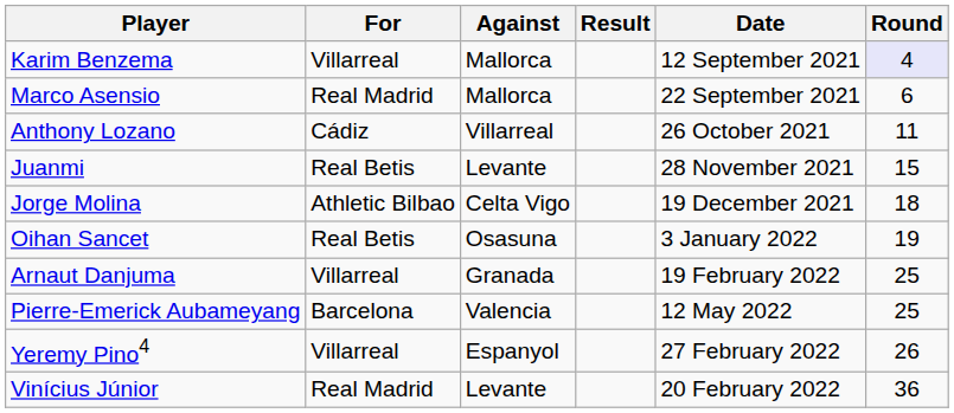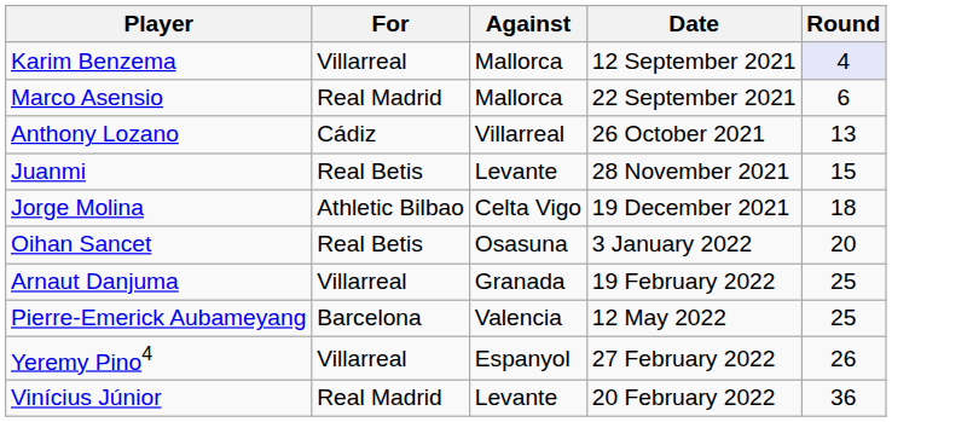- column: Result
Anthony Lozano | Round: 11 -> 13
Oihan Sancet | Round: 19 -> 20
